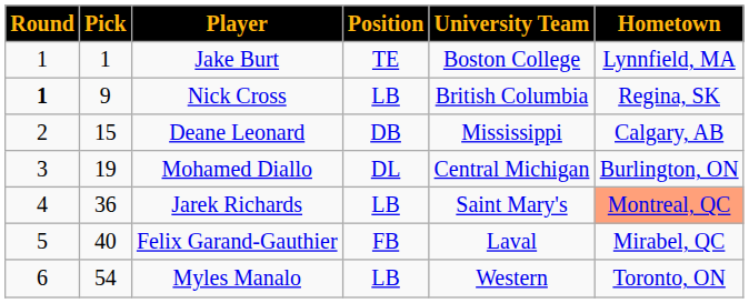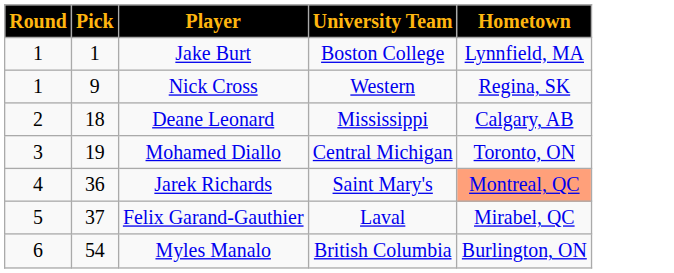- column: Position | TE | LB | DB | DL | LB | FB | LB
Nick Cross | Round: bold -> normal
Nick Cross | University Team: British Columbia -> Western
Deane Leonard | Pick: 15 -> 18
Mohamed Diallo | Hometown: Burlington, ON -> Toronto, ON
Felix Garand-Gauthier | Pick: 40 -> 37
Myles Manalo | University Team: Western -> British Columbia
Myles Manalo | Hometown: Toronto, ON -> Burlington, ON
